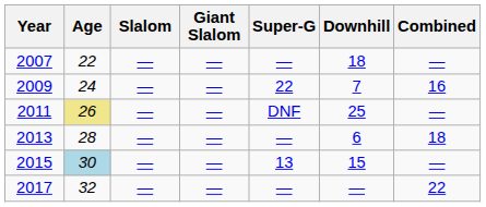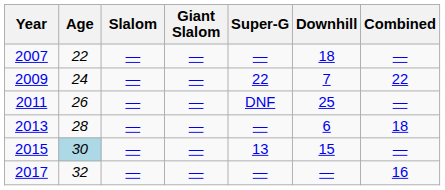2009 | Combined: 16 -> 22
2011 | Age: khaki background -> no background
2017 | Combined: 22 -> 16
